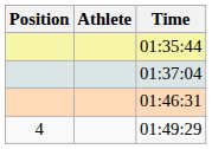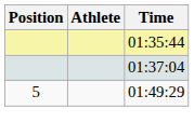- row: 01:46:31
01:49:29 | Position: 4 -> 5
